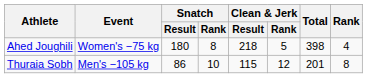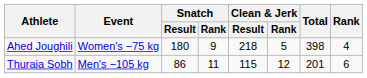Ahed Joughili | Snatch / Rank: 8 -> 9
Thuraia Sobh | Snatch / Rank: 10 -> 11
Thuraia Sobh | Rank: 8 -> 6
